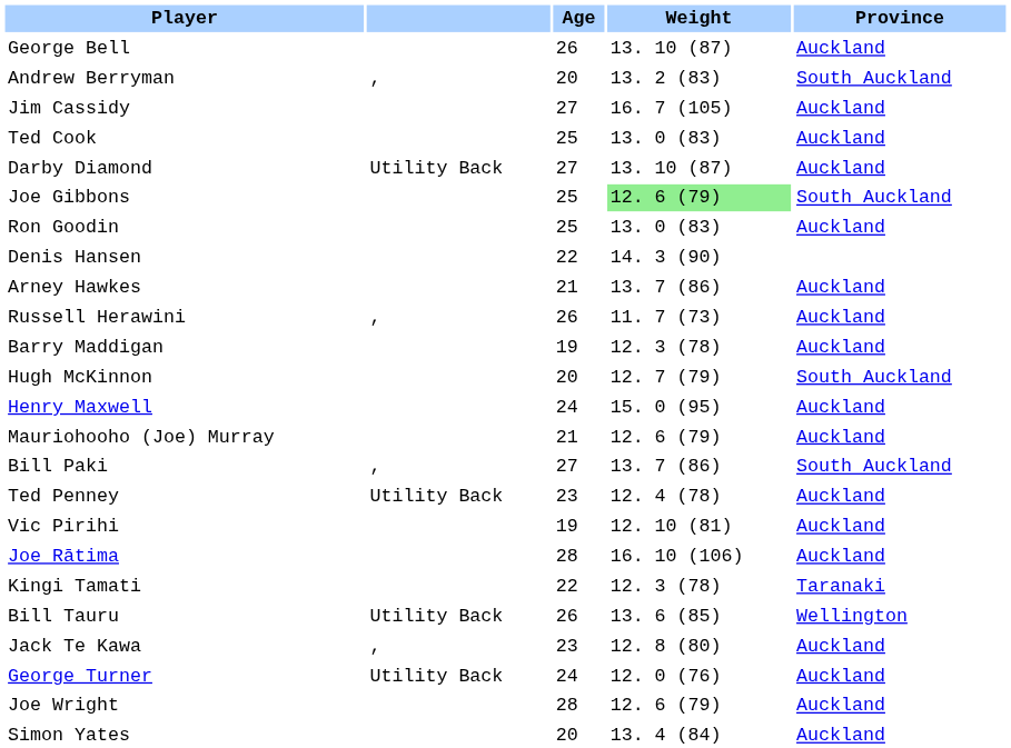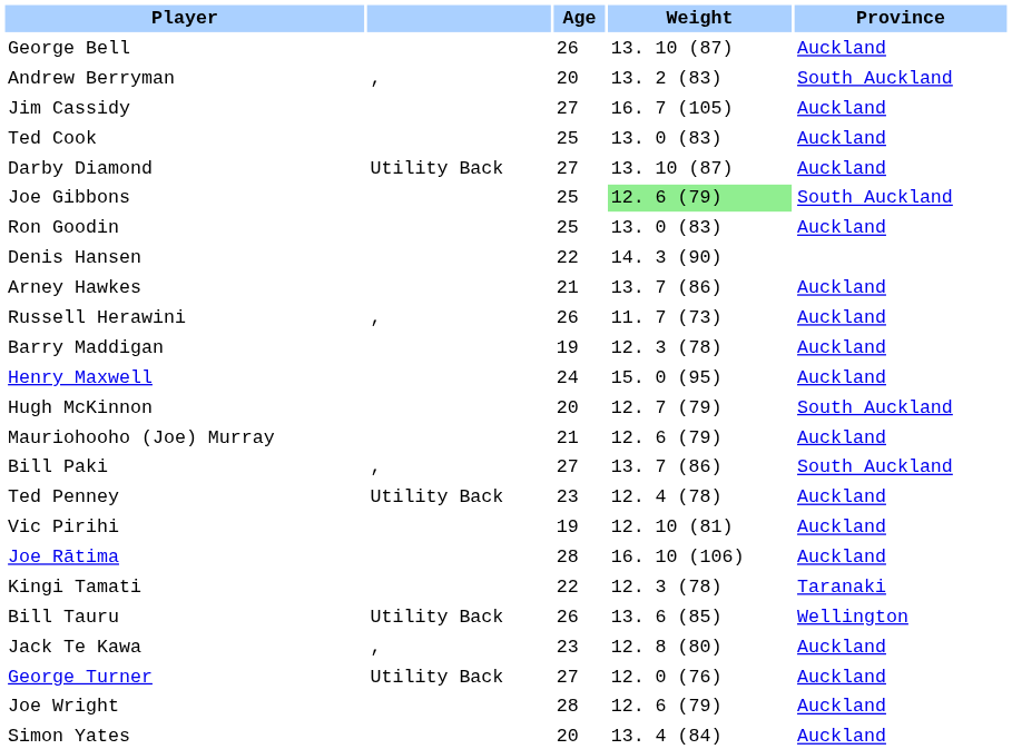rows swapped: Henry Maxwell <-> Hugh McKinnon
George Turner | Age: 24 -> 27
